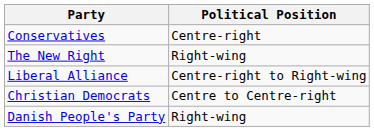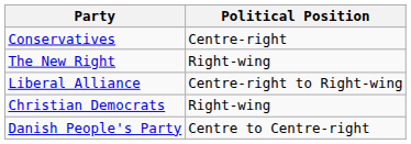Christian Democrats | Political Position: Centre to Centre-right -> Right-wing
Danish People's Party | Political Position: Right-wing -> Centre to Centre-right
